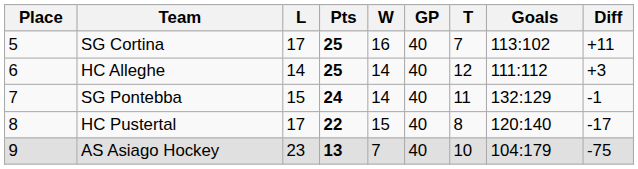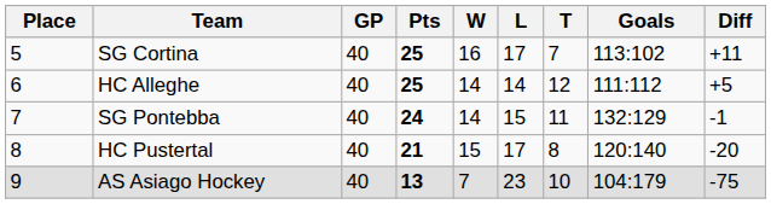columns swapped: GP <-> L
HC Alleghe | Diff: +3 -> +5
HC Pustertal | Pts: 22 -> 21
HC Pustertal | Diff: -17 -> -20
